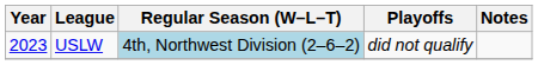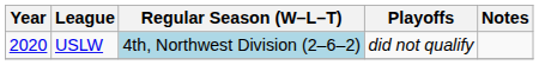USLW | Year: 2023 -> 2020
